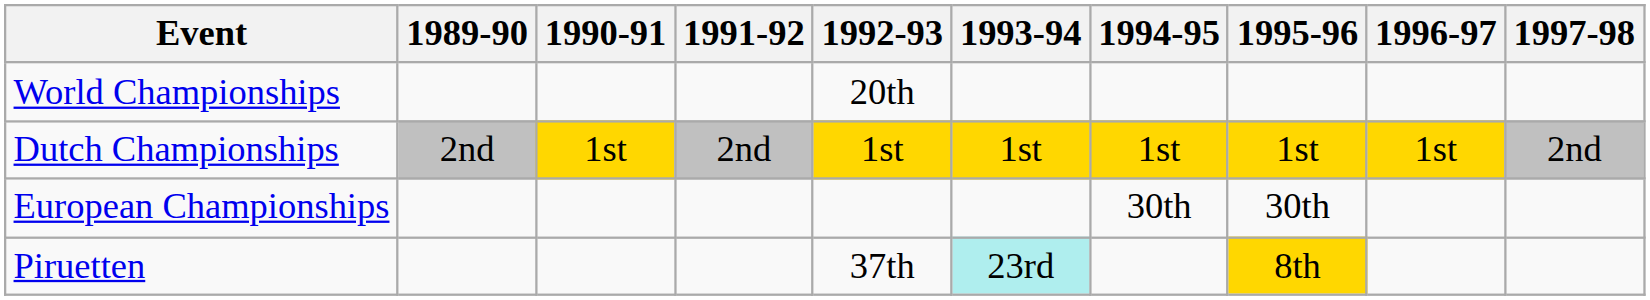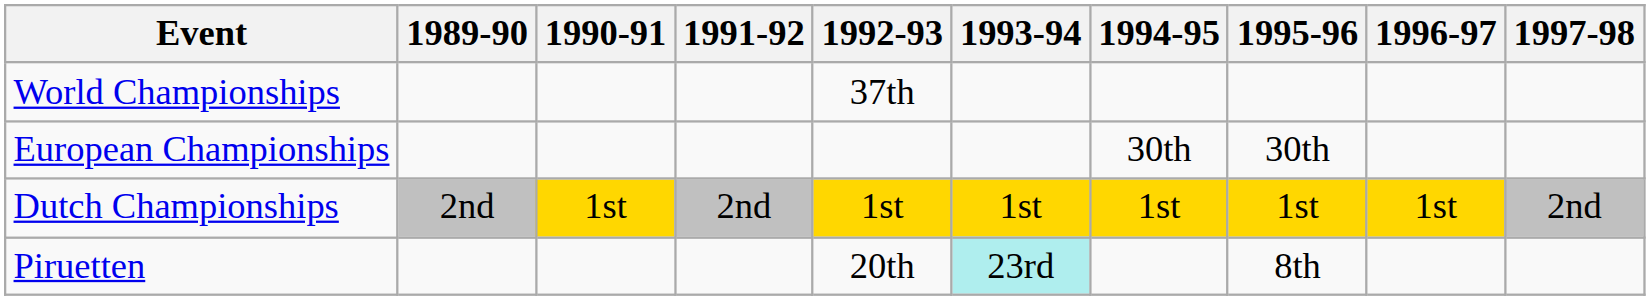World Championships | 1992-93: 20th -> 37th
rows swapped: European Championships <-> Dutch Championships
Piruetten | 1992-93: 37th -> 20th
Piruetten | 1995-96: gold background -> no background
